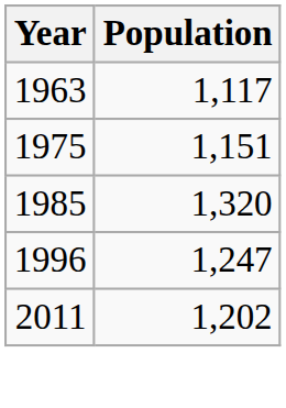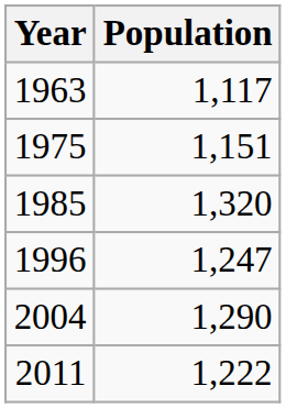+ row: 2004 | 1,290
2011 | Population: 1,202 -> 1,222
